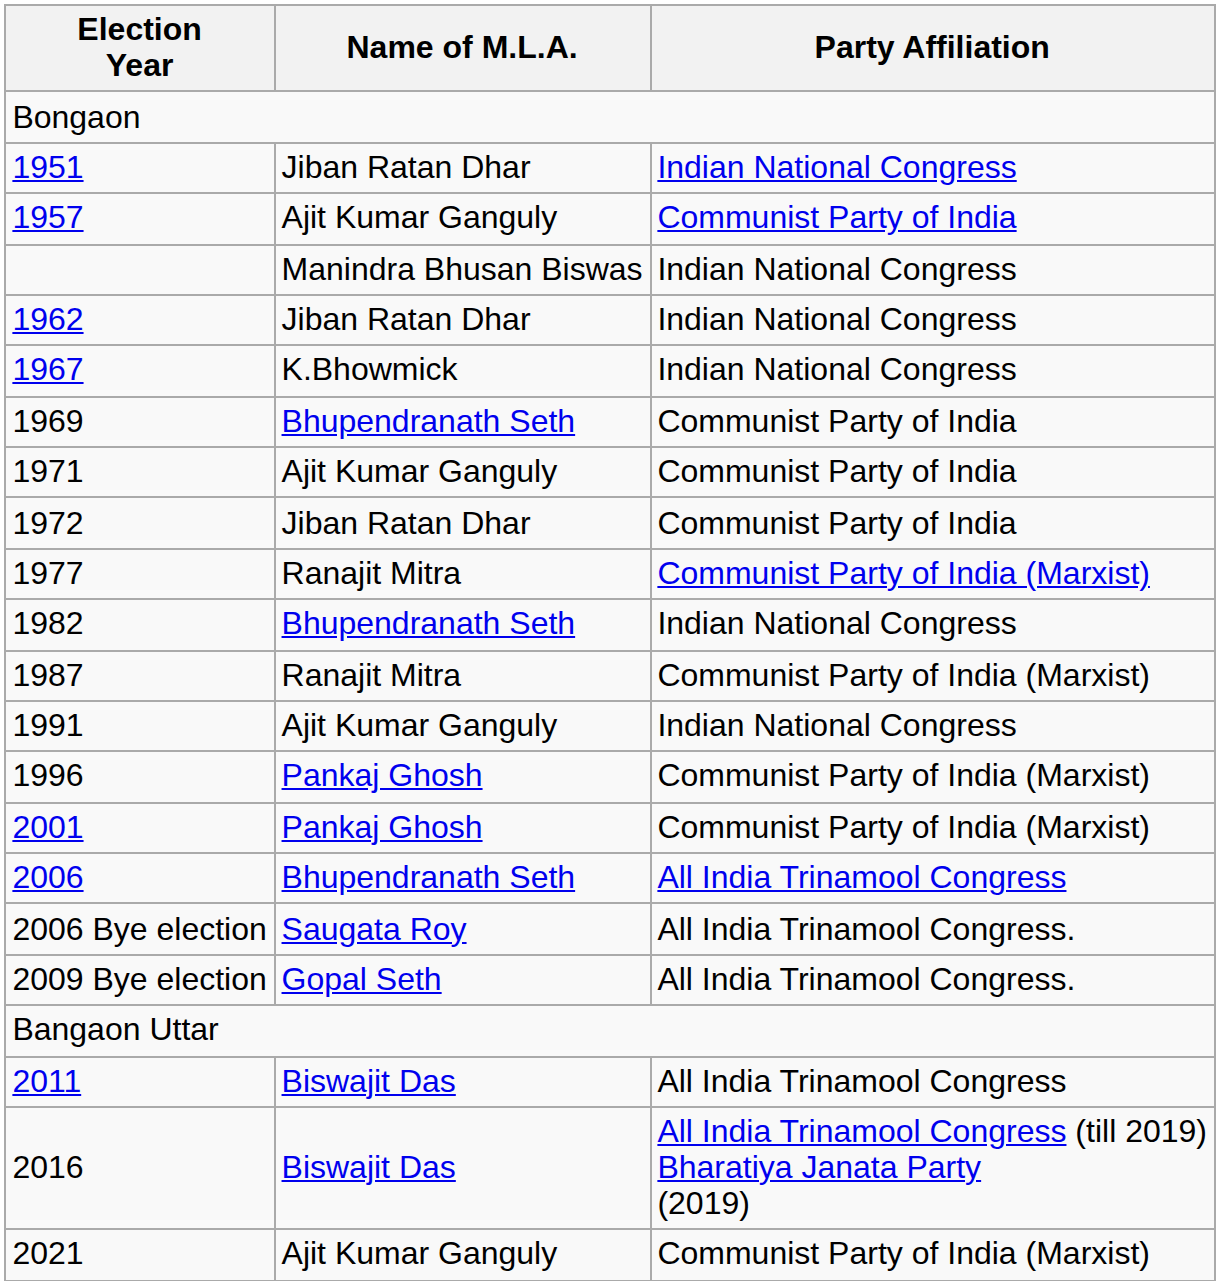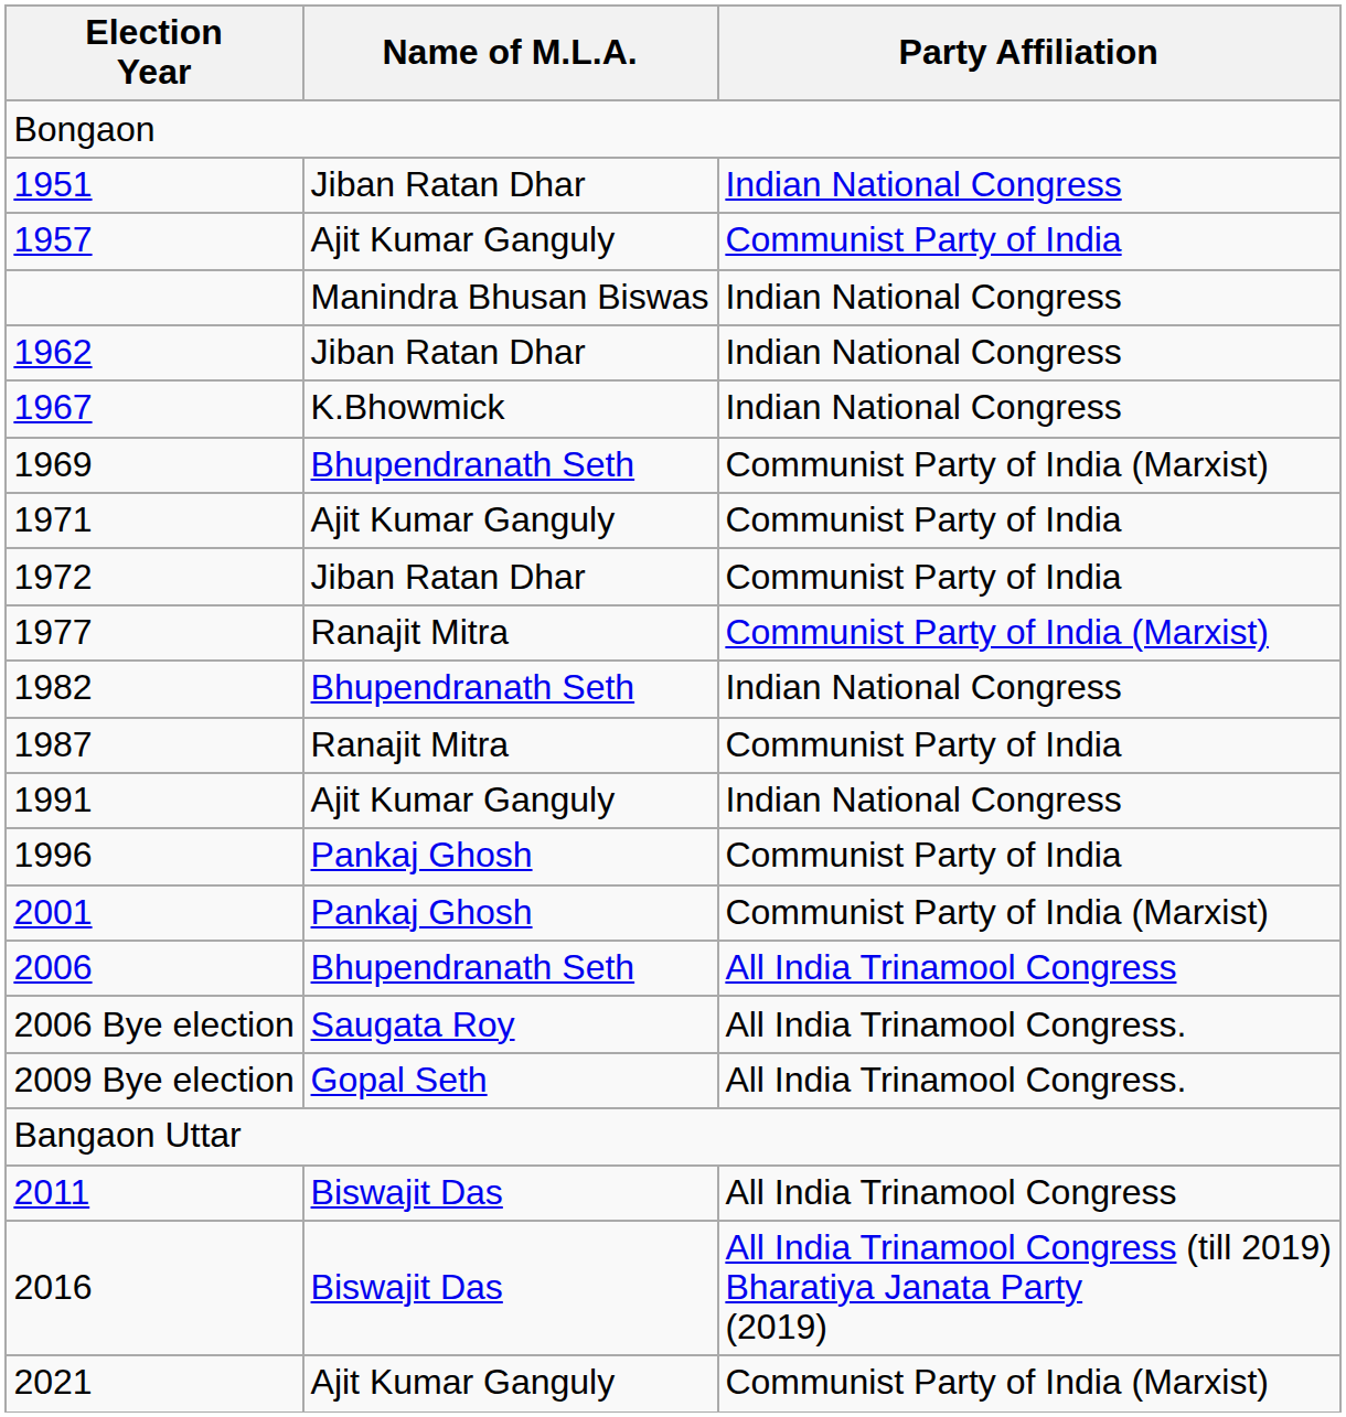1969 | Party Affiliation: Communist Party of India -> Communist Party of India (Marxist)
1987 | Party Affiliation: Communist Party of India (Marxist) -> Communist Party of India
1996 | Party Affiliation: Communist Party of India (Marxist) -> Communist Party of India
